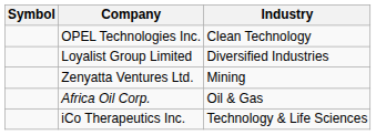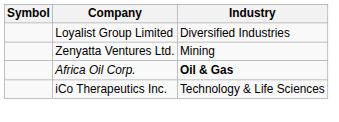- row: OPEL Technologies Inc. | Clean Technology
Africa Oil Corp. | Industry: normal -> bold
